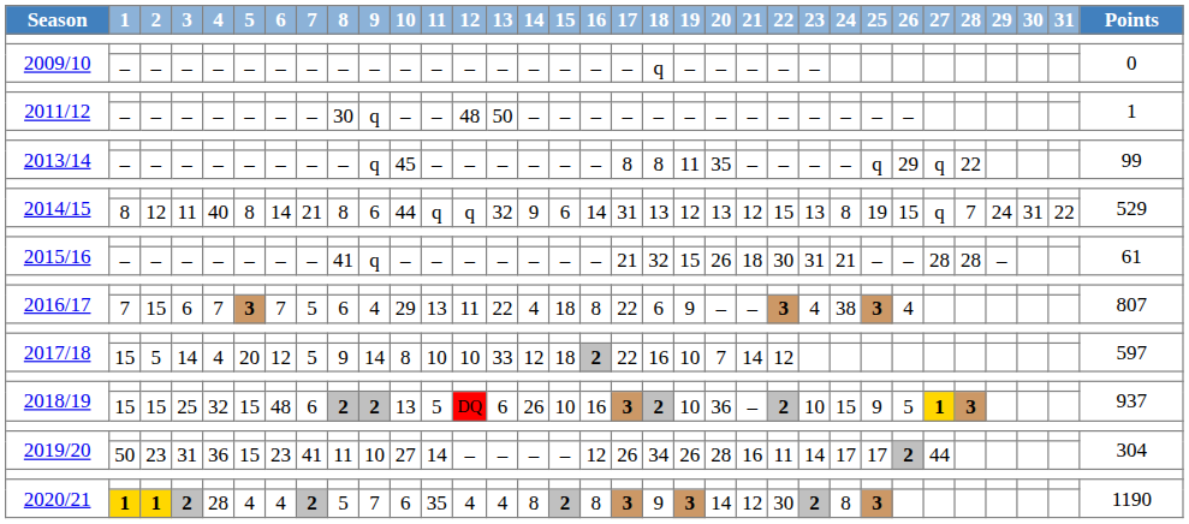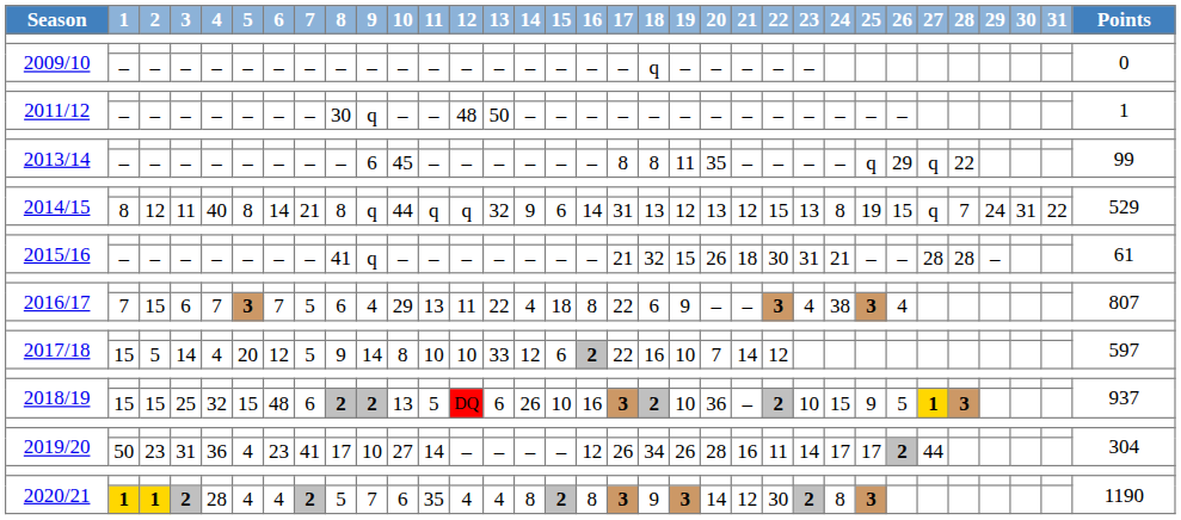2013/14 / – | 9: q -> 6
2014/15 / 11 | 9: 6 -> q
2017/18 / 14 | 15: 18 -> 6
2019/20 / 31 | 5: 15 -> 4
2019/20 / 31 | 8: 11 -> 17
